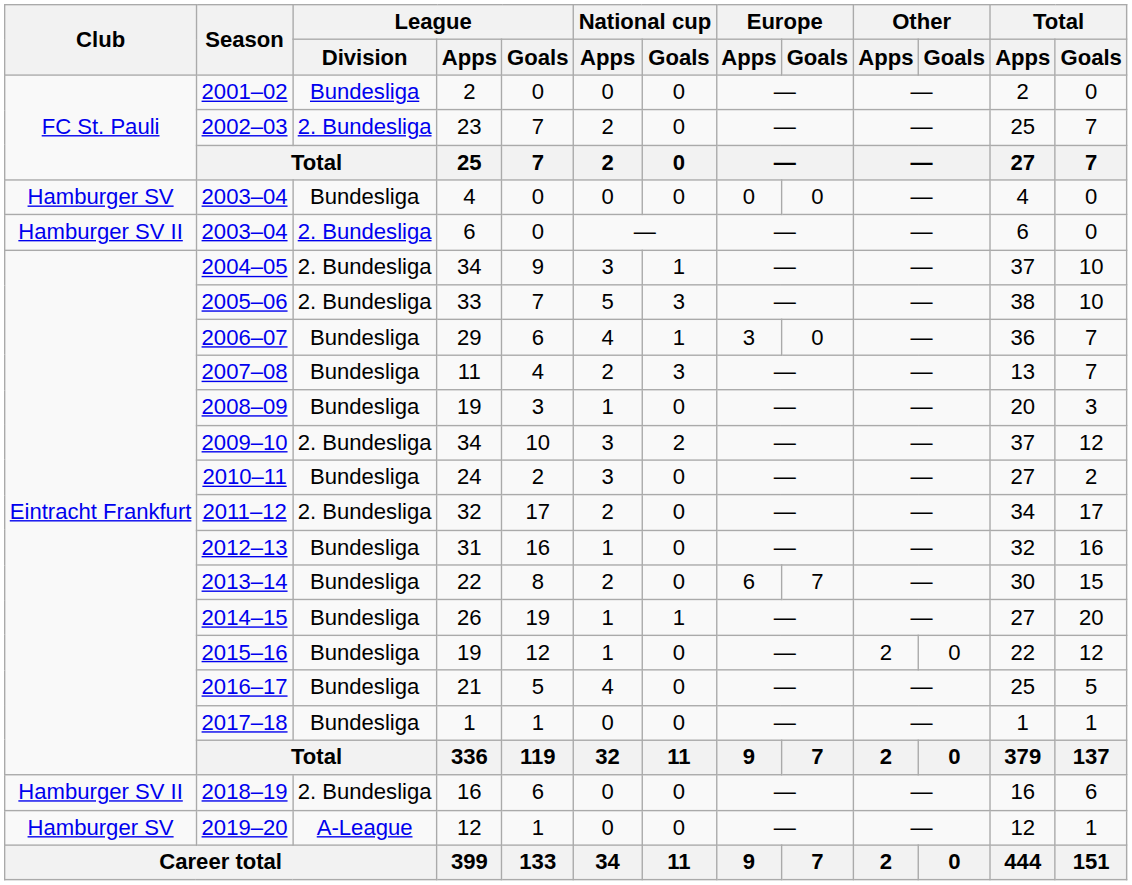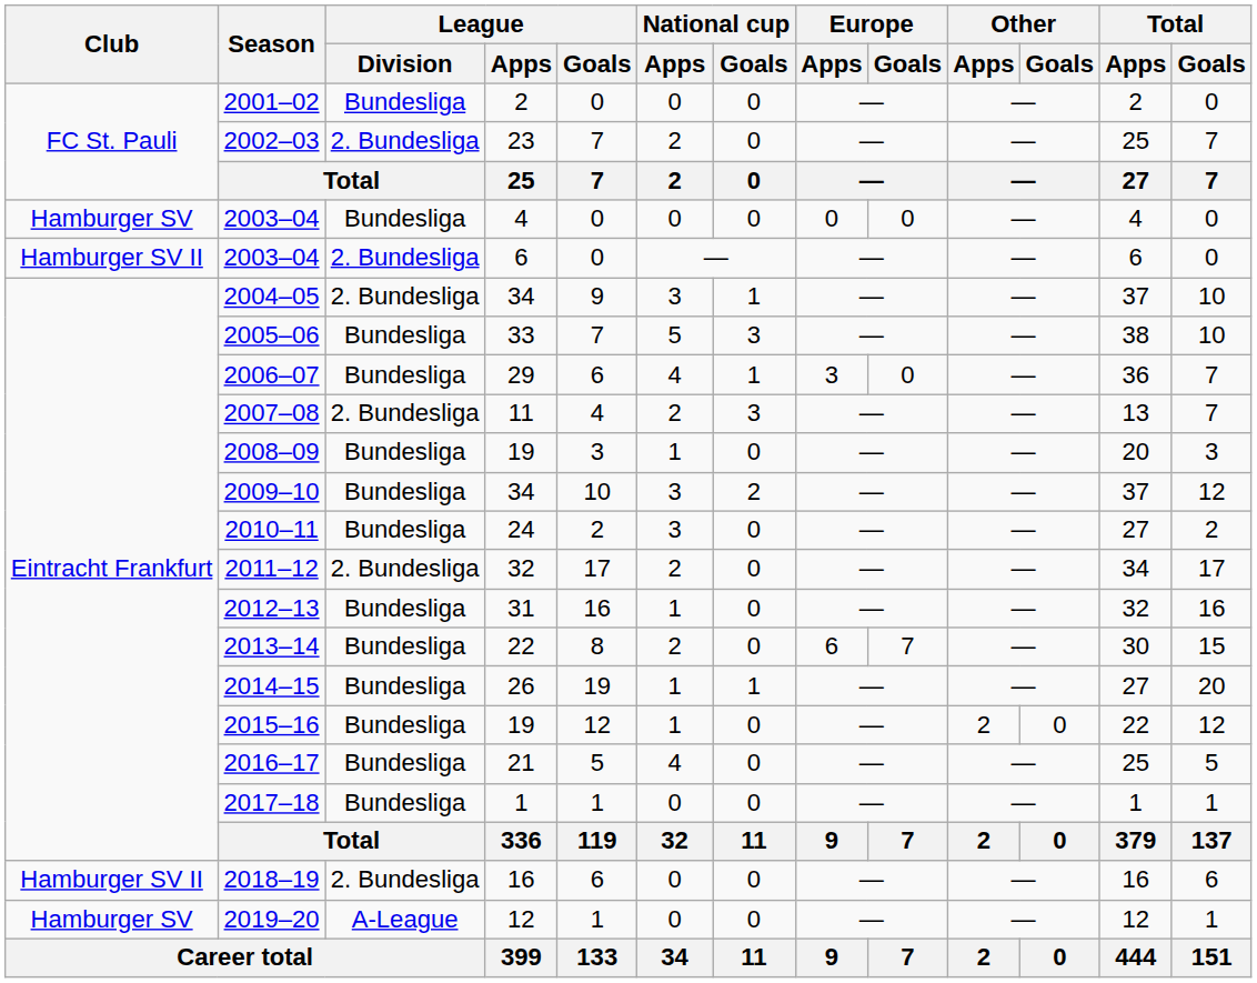2005–06 | League / Division: 2. Bundesliga -> Bundesliga
2007–08 | League / Division: Bundesliga -> 2. Bundesliga
2009–10 | League / Division: 2. Bundesliga -> Bundesliga
